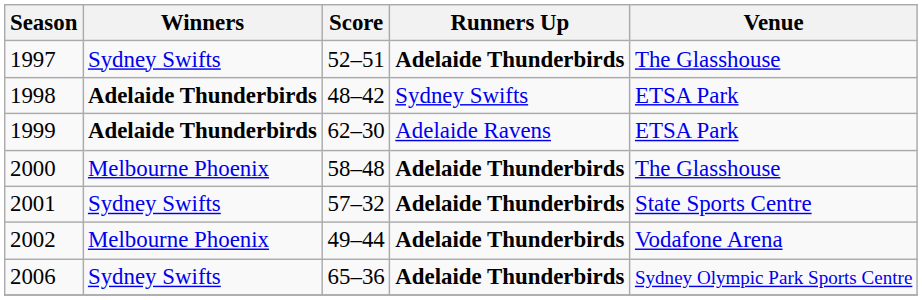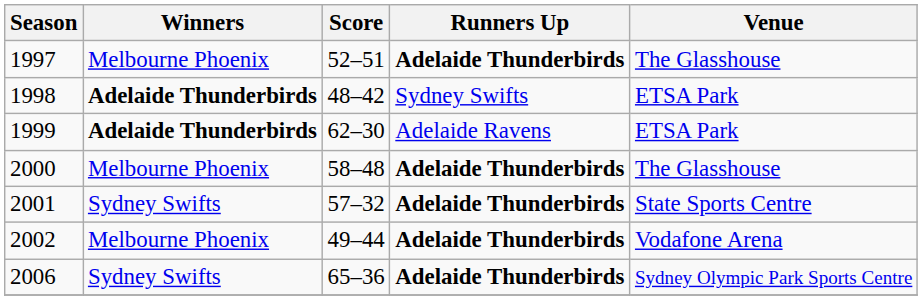1997 | Winners: Sydney Swifts -> Melbourne Phoenix
